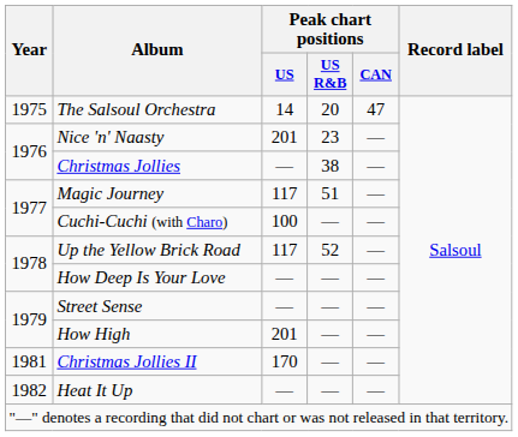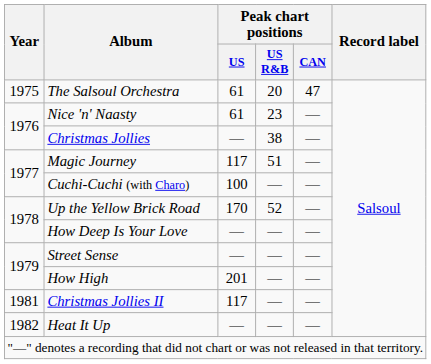The Salsoul Orchestra | Peak chart positions / US: 14 -> 61
Nice 'n' Naasty | Peak chart positions / US: 201 -> 61
Up the Yellow Brick Road | Peak chart positions / US: 117 -> 170
Christmas Jollies II | Peak chart positions / US: 170 -> 117
